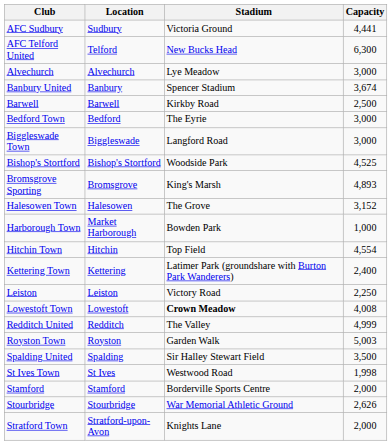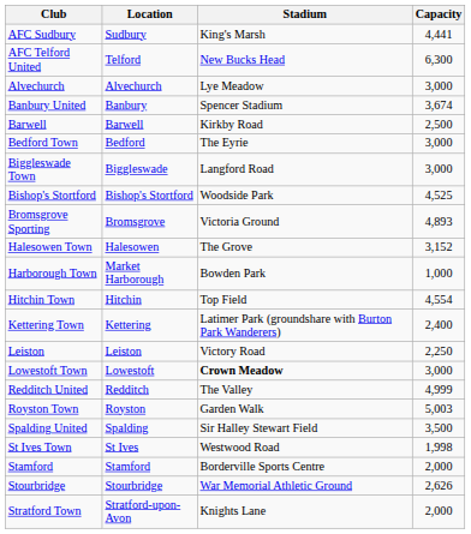AFC Sudbury | Stadium: Victoria Ground -> King's Marsh
Bromsgrove Sporting | Stadium: King's Marsh -> Victoria Ground
Lowestoft Town | Capacity: 4,008 -> 3,000
